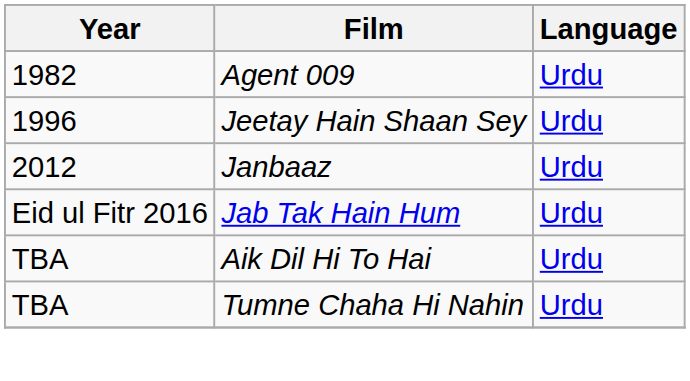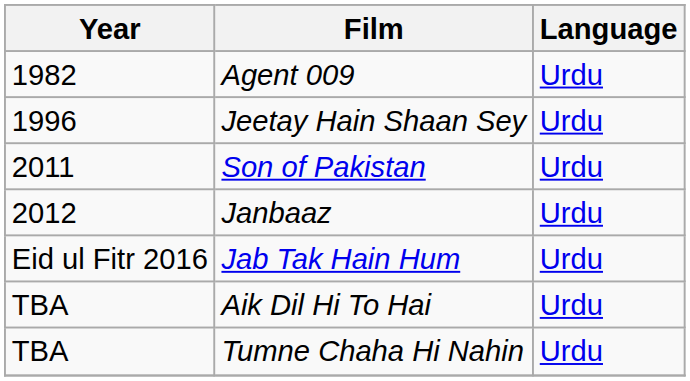+ row: 2011 | Son of Pakistan | Urdu
